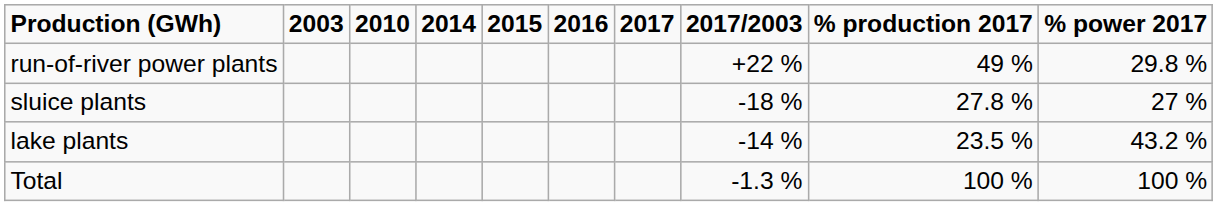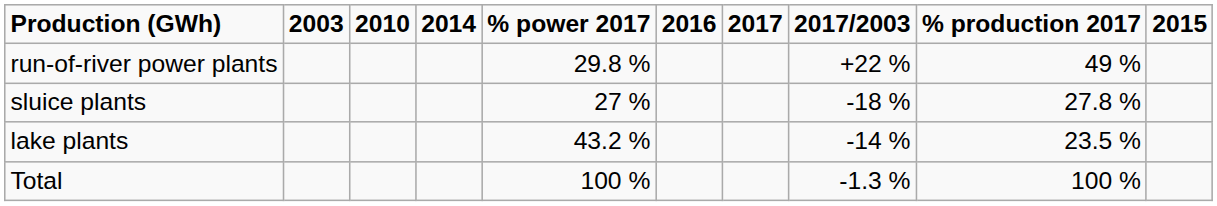columns swapped: 2015 <-> % power 2017
